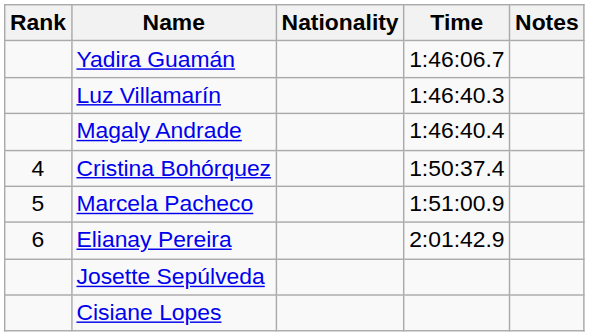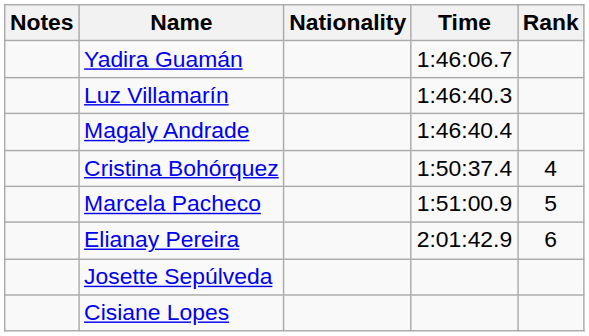columns swapped: Rank <-> Notes
